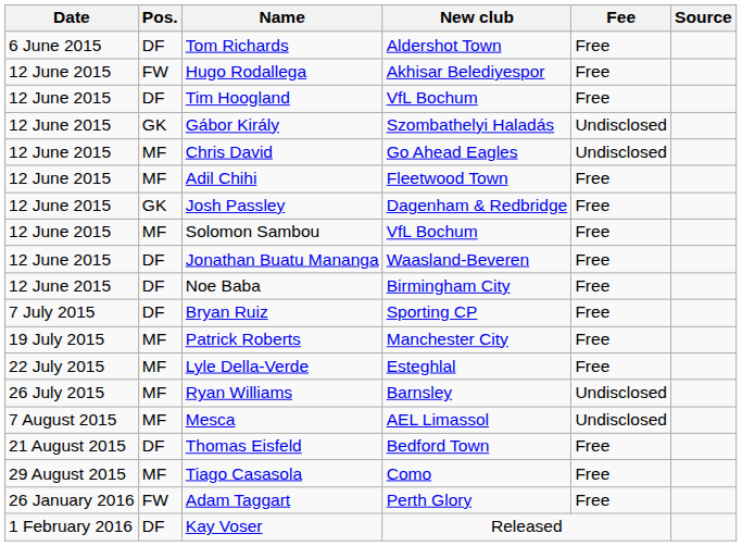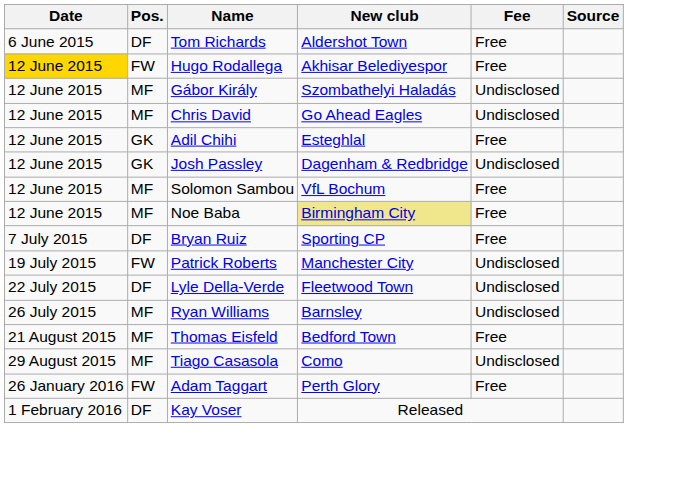Hugo Rodallega | Date: no background -> gold background
- row: 12 June 2015 | DF | Tim Hoogland | VfL Bochum | Free
Gábor Király | Pos.: GK -> MF
Adil Chihi | Pos.: MF -> GK
Adil Chihi | New club: Fleetwood Town -> Esteghlal
Josh Passley | Fee: Free -> Undisclosed
- row: 12 June 2015 | DF | Jonathan Buatu Mananga | Waasland-Beveren | Free
Noe Baba | Pos.: DF -> MF
Noe Baba | New club: no background -> khaki background
Patrick Roberts | Pos.: MF -> FW
Patrick Roberts | Fee: Free -> Undisclosed
Lyle Della-Verde | Pos.: MF -> DF
Lyle Della-Verde | New club: Esteghlal -> Fleetwood Town
Lyle Della-Verde | Fee: Free -> Undisclosed
- row: 7 August 2015 | MF | Mesca | AEL Limassol | Undisclosed
Thomas Eisfeld | Pos.: DF -> MF
Tiago Casasola | Fee: Free -> Undisclosed
